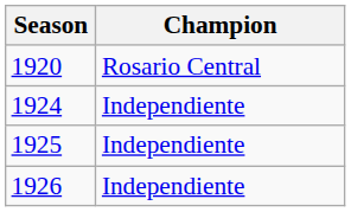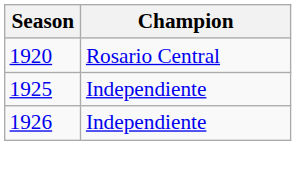- row: 1924 | Independiente
